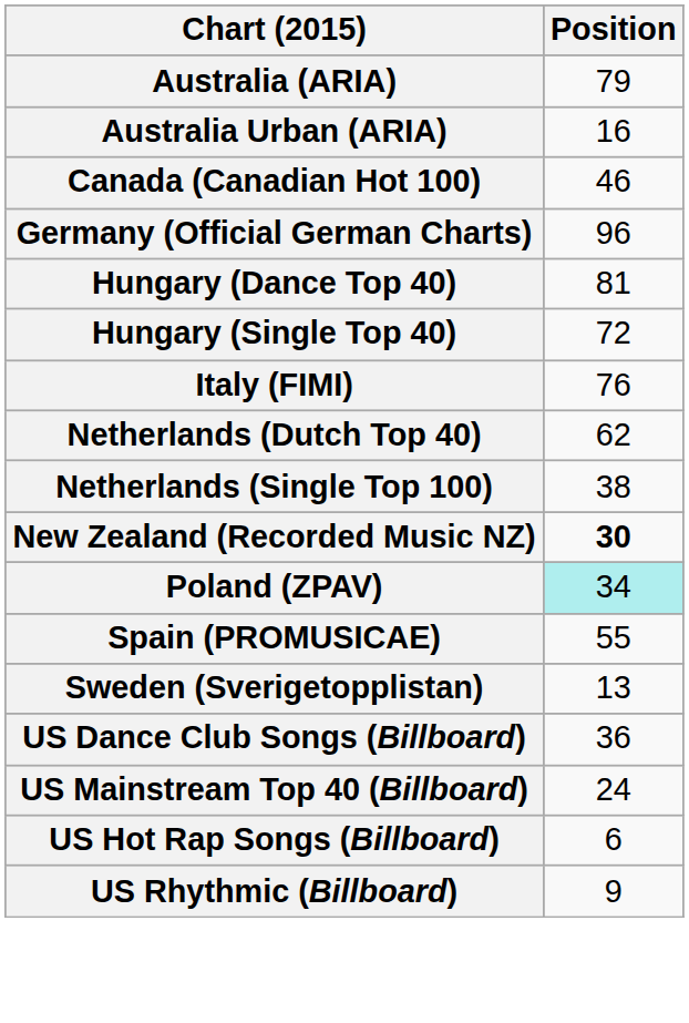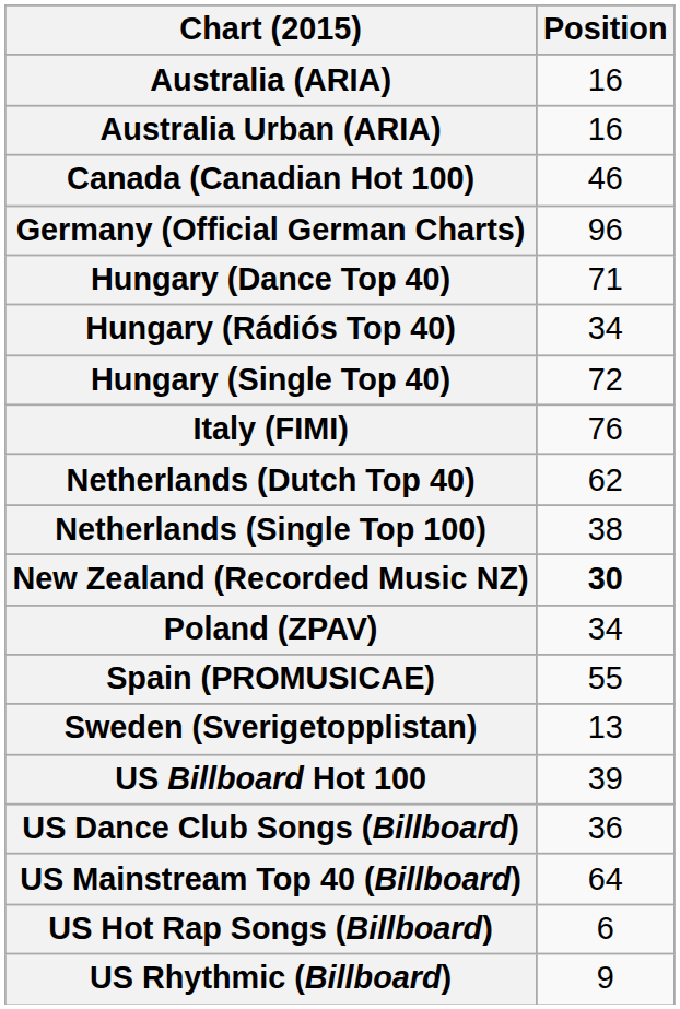Australia (ARIA) | Position: 79 -> 16
Hungary (Dance Top 40) | Position: 81 -> 71
+ row: Hungary (Rádiós Top 40) | 34
Poland (ZPAV) | Position: paleturquoise background -> no background
+ row: US Billboard Hot 100 | 39
US Mainstream Top 40 (Billboard) | Position: 24 -> 64
